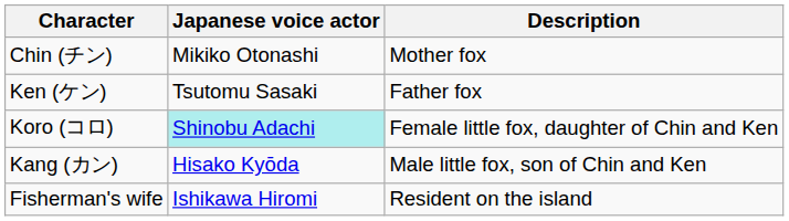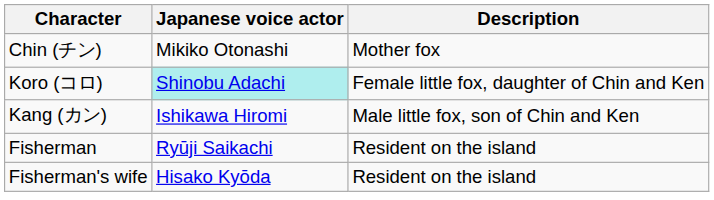- row: Ken (ケン) | Tsutomu Sasaki | Father fox
Kang (カン) | Japanese voice actor: Hisako Kyōda -> Ishikawa Hiromi
+ row: Fisherman | Ryūji Saikachi | Resident on the island
Fisherman's wife | Japanese voice actor: Ishikawa Hiromi -> Hisako Kyōda
